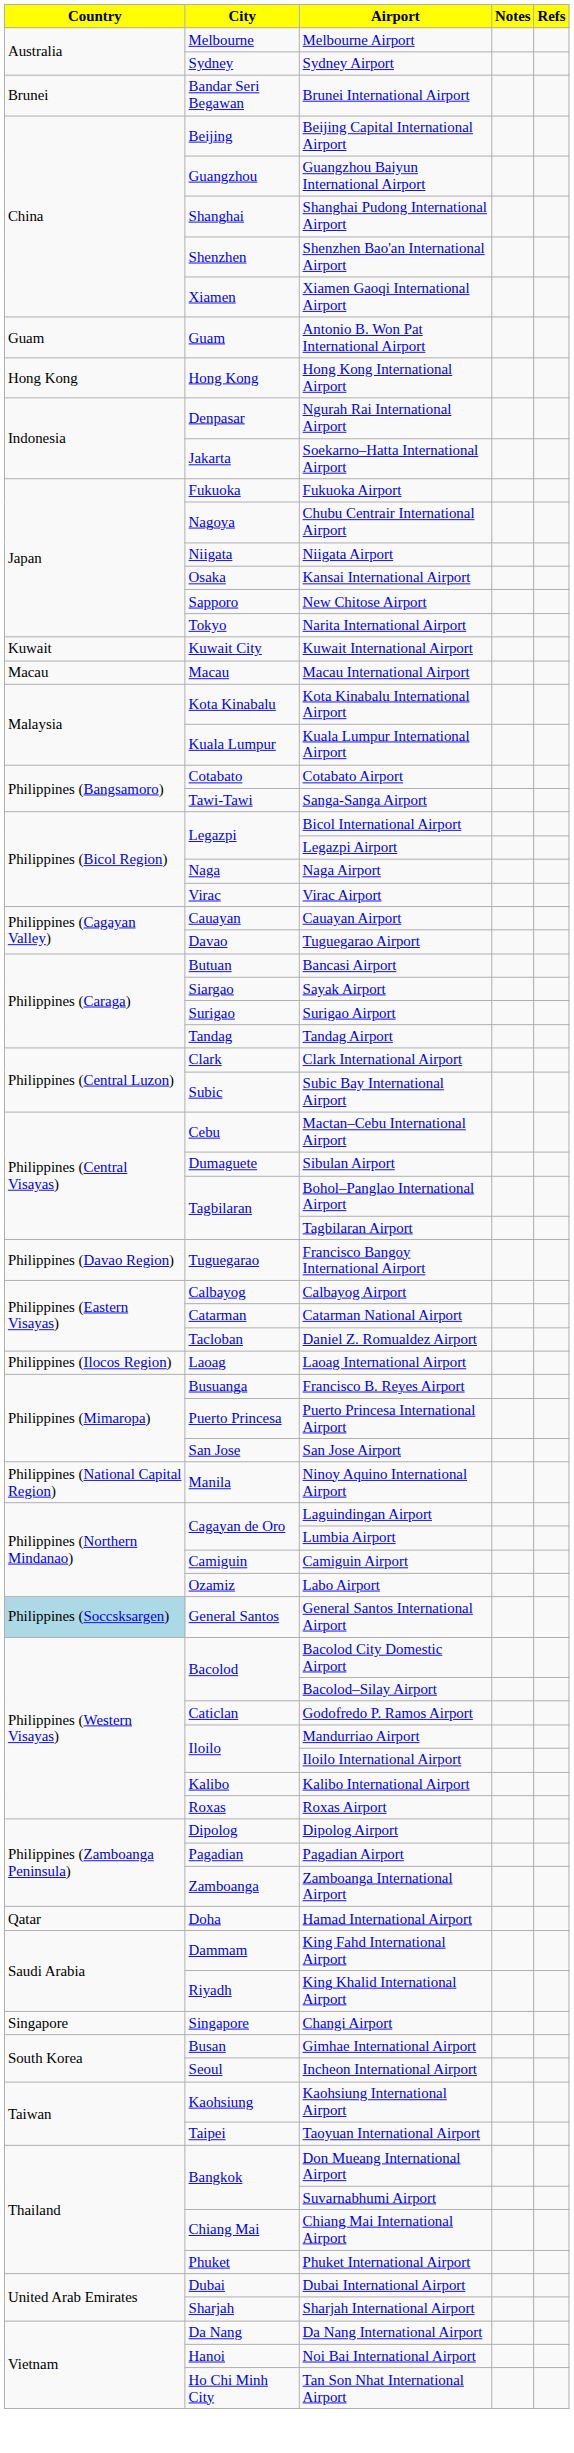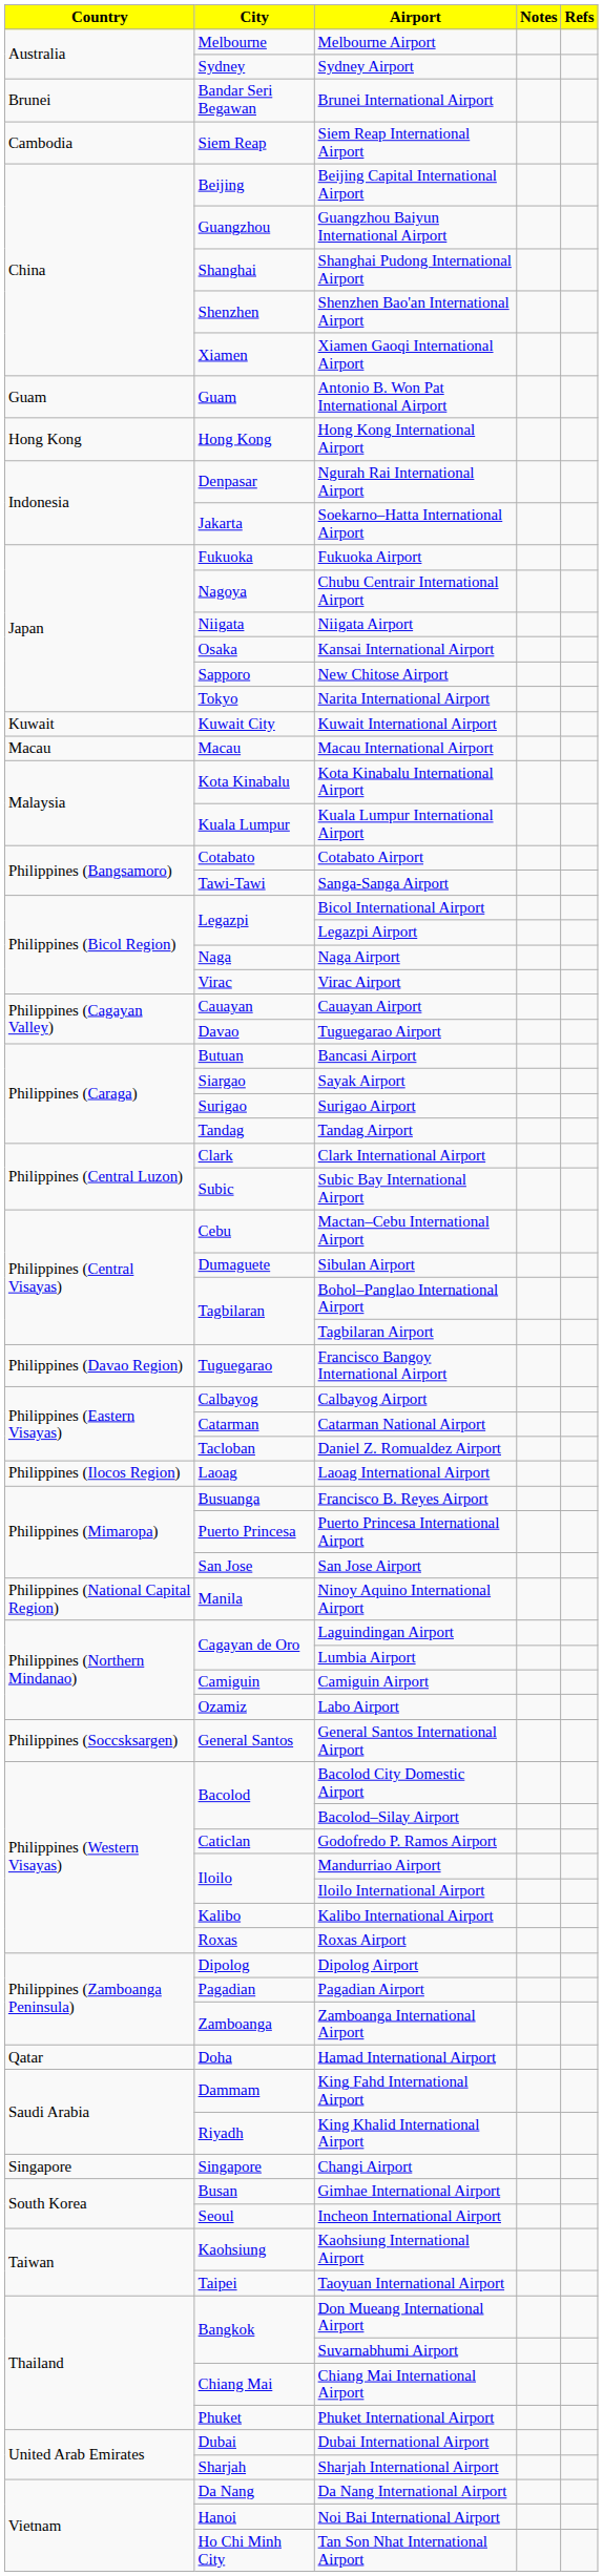+ row: Cambodia | Siem Reap | Siem Reap International Airport
General Santos International Airport | Country: lightblue background -> no background
